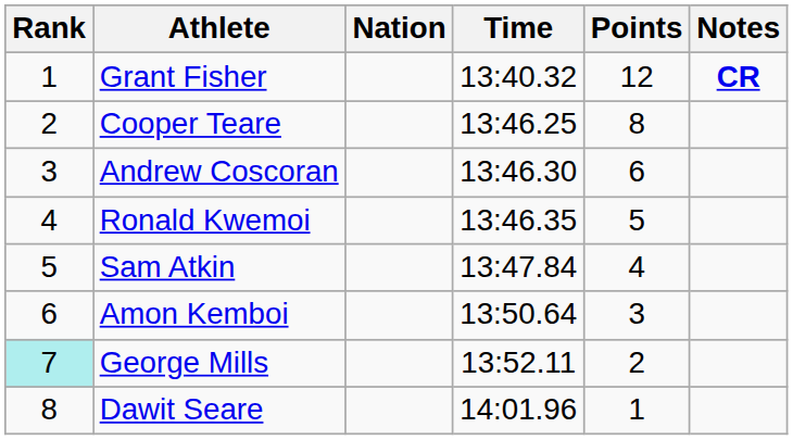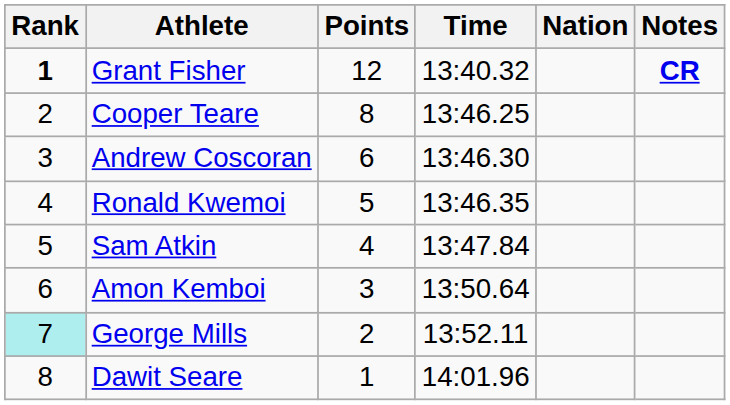columns swapped: Nation <-> Points
Grant Fisher | Rank: normal -> bold
